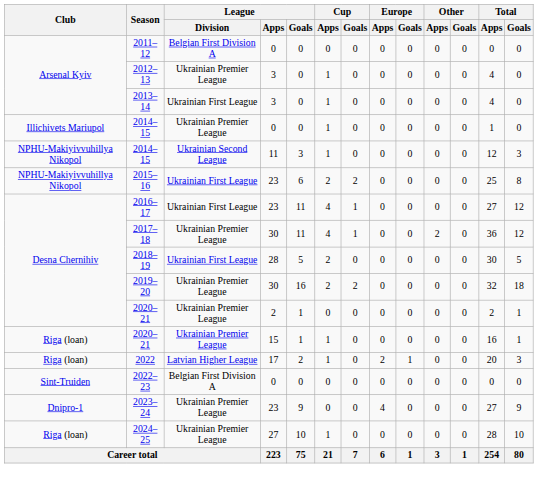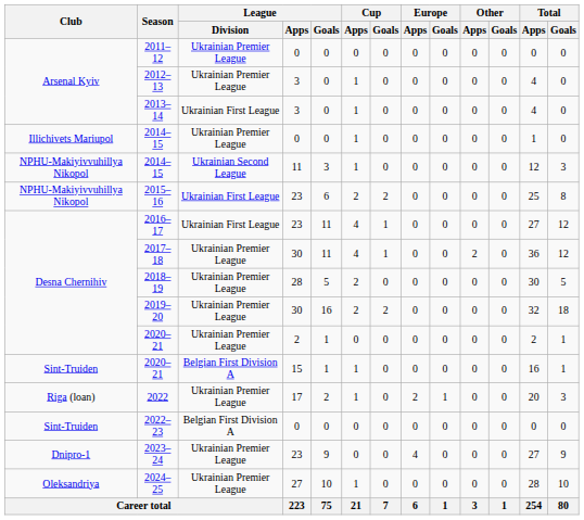2011–12 | League / Division: Belgian First Division A -> Ukrainian Premier League
2018–19 | League / Division: Ukrainian First League -> Ukrainian Premier League
2020–21 / 15 | Club: Riga (loan) -> Sint-Truiden
2020–21 / 15 | League / Division: Ukrainian Premier League -> Belgian First Division A
2022 | League / Division: Latvian Higher League -> Ukrainian Premier League
2024–25 | Club: Riga (loan) -> Oleksandriya
